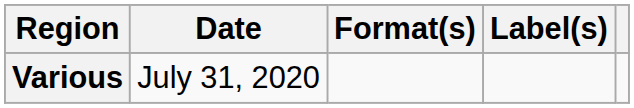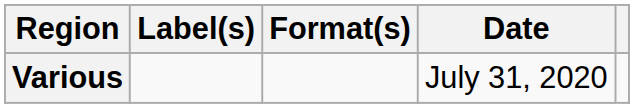columns swapped: Date <-> Label(s)
